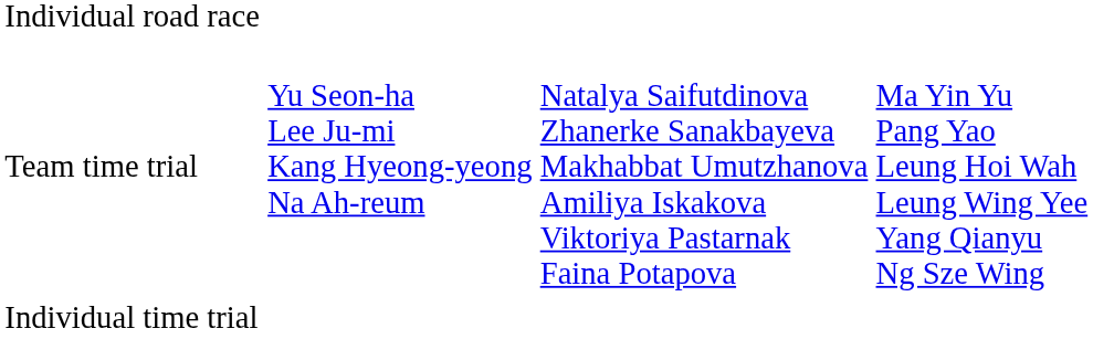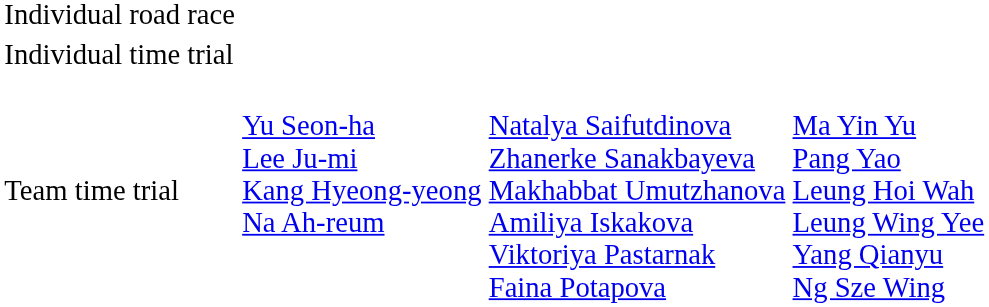rows swapped: Individual time trial <-> Team time trial
